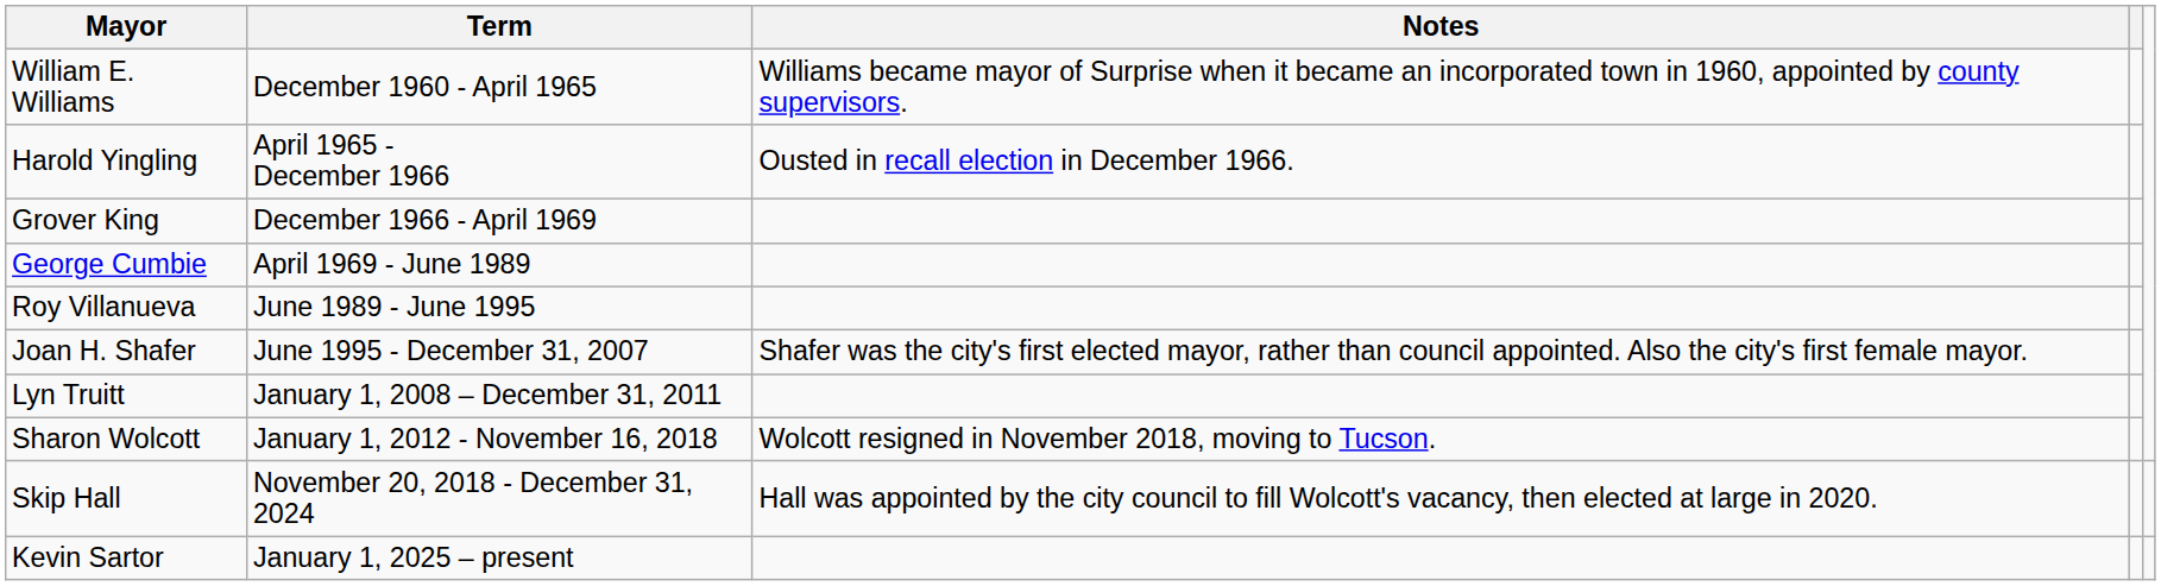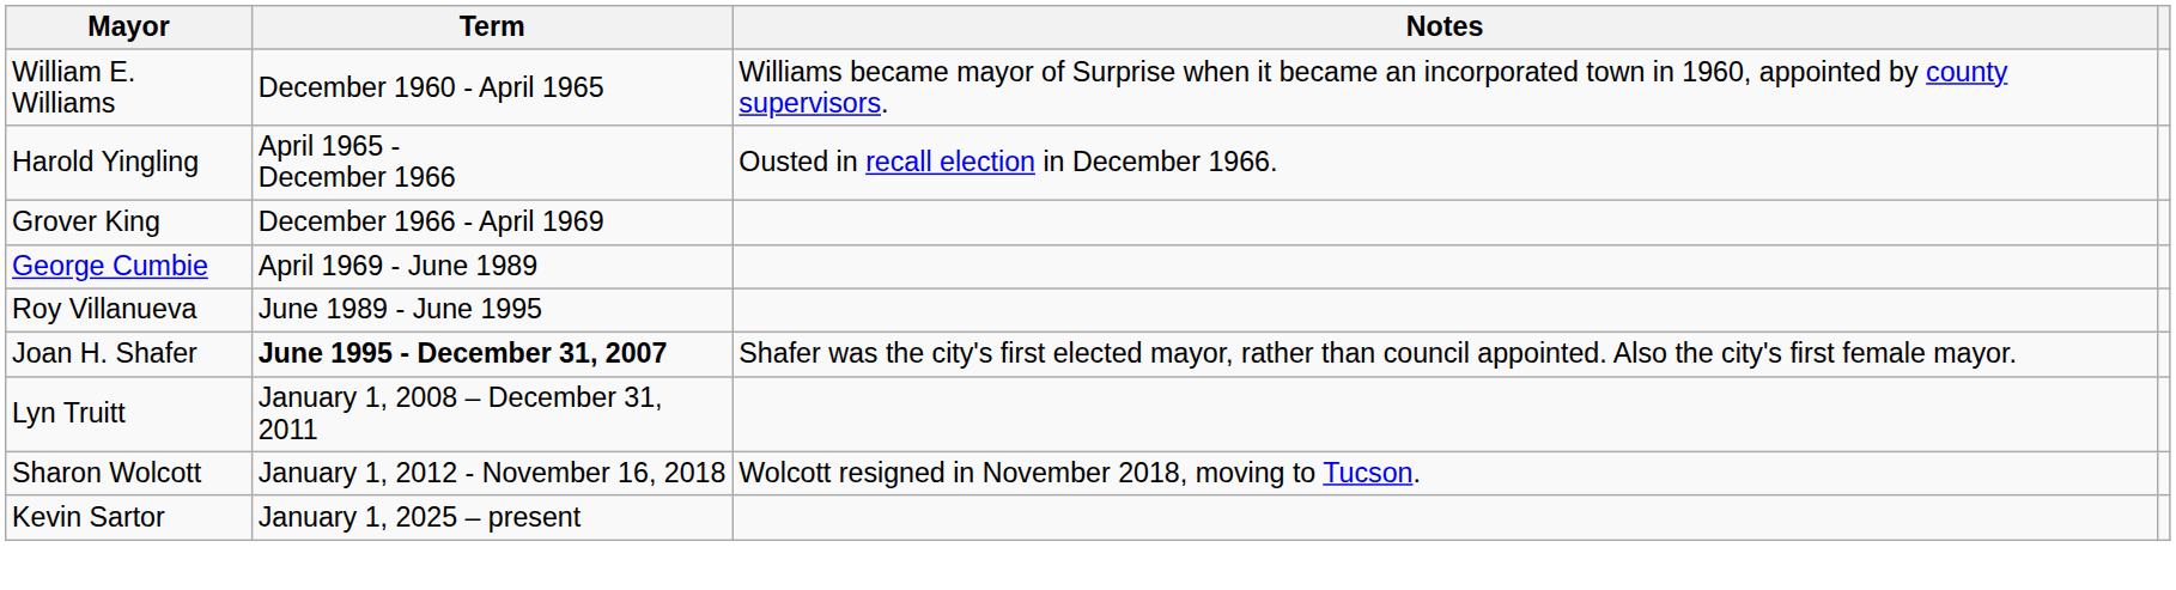Joan H. Shafer | Term: normal -> bold
- row: Skip Hall | November 20, 2018 - December 31, 2024 | Hall was appointed by the city council to fill Wolcott's vacancy, then elected at large in 2020.
